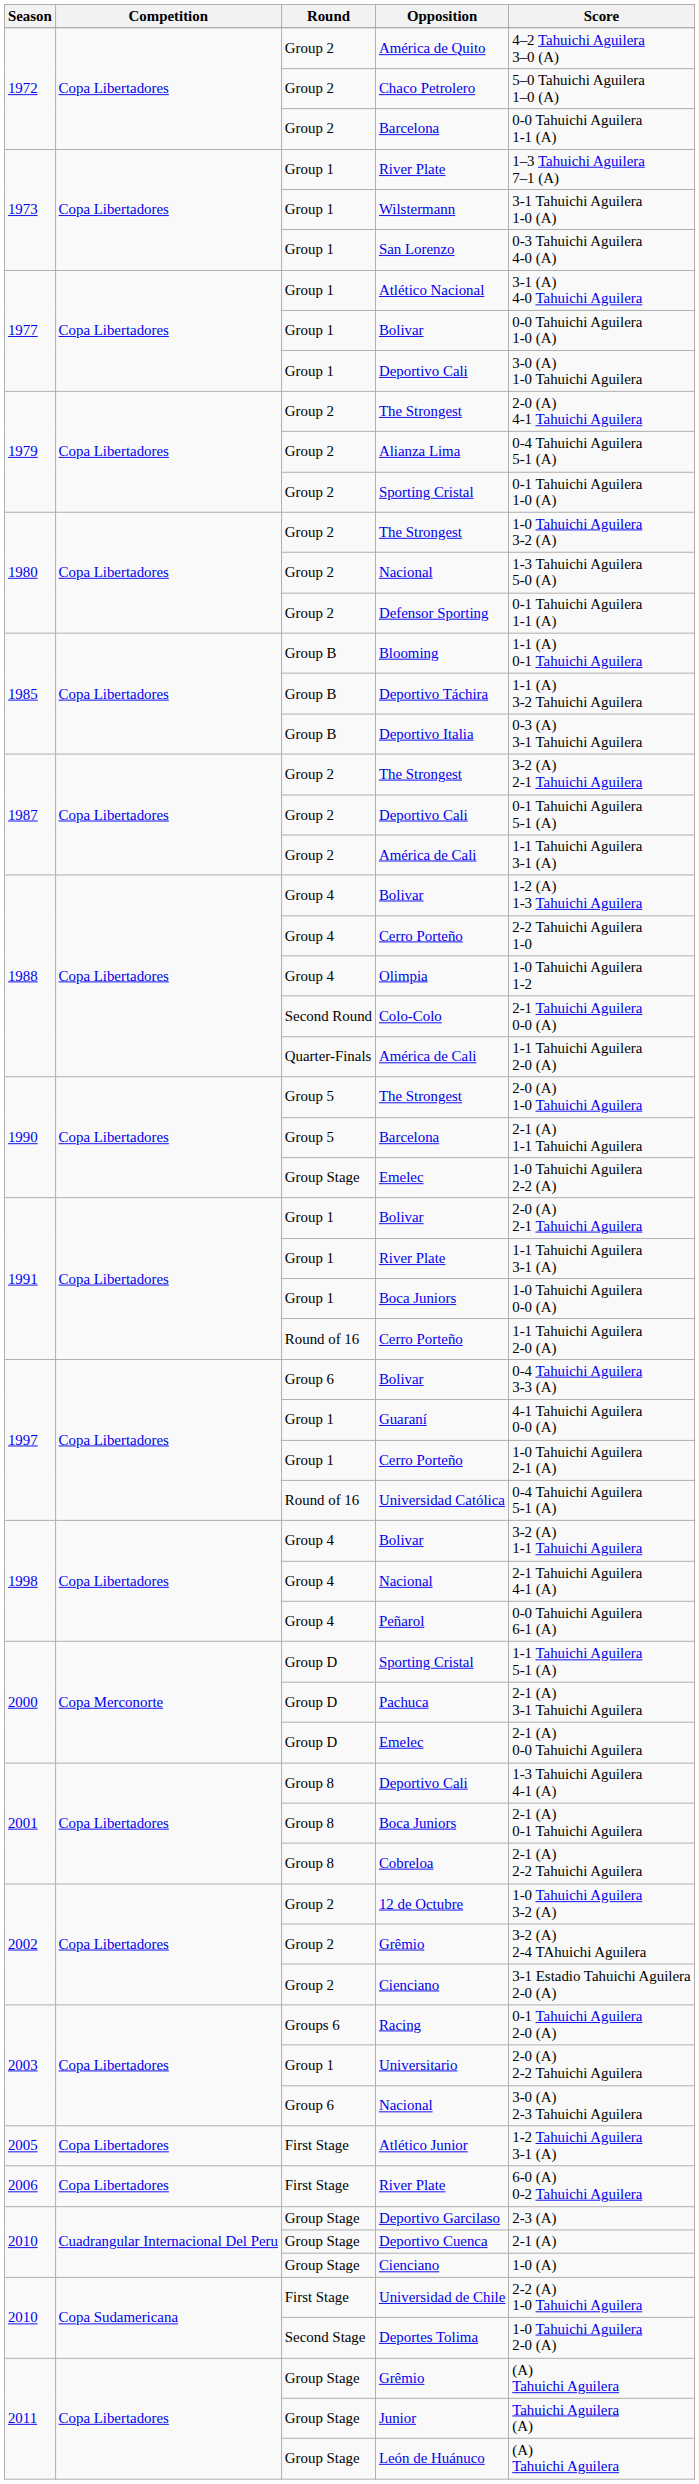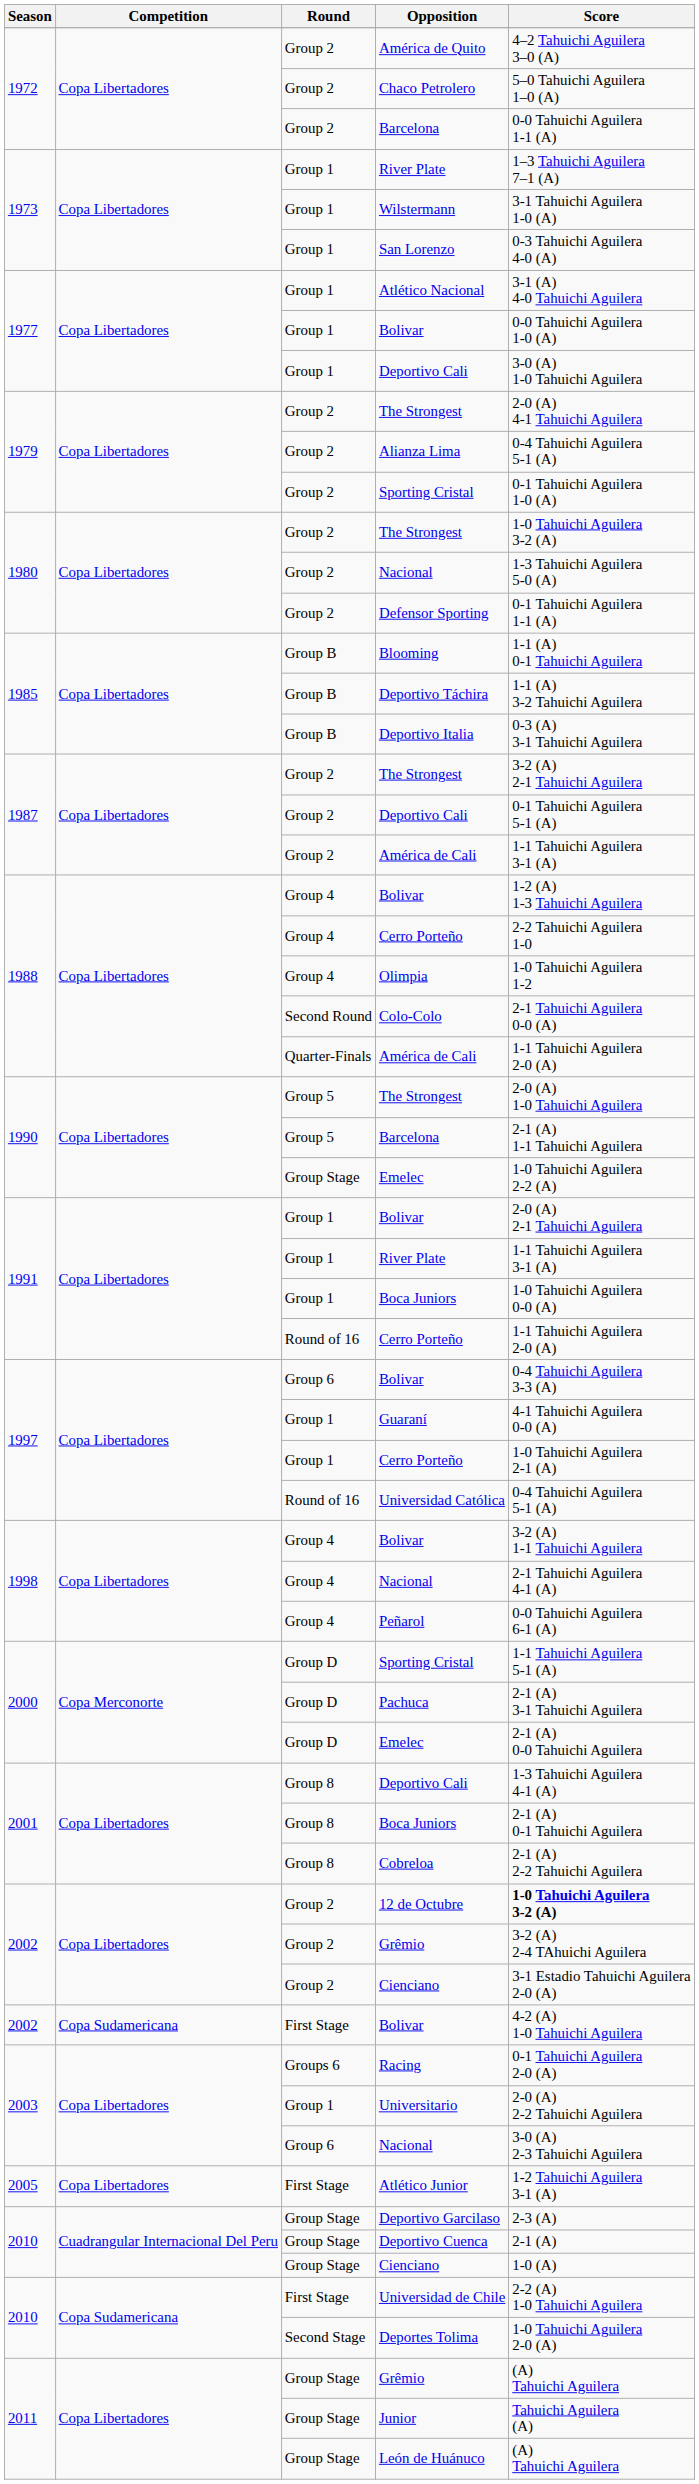12 de Octubre | Score: normal -> bold
+ row: 2002 | Copa Sudamericana | First Stage | Bolivar | 4-2 (A) 1-0 Tahuichi Aguilera
- row: 2006 | Copa Libertadores | First Stage | River Plate | 6-0 (A) 0-2 Tahuichi Aguilera
